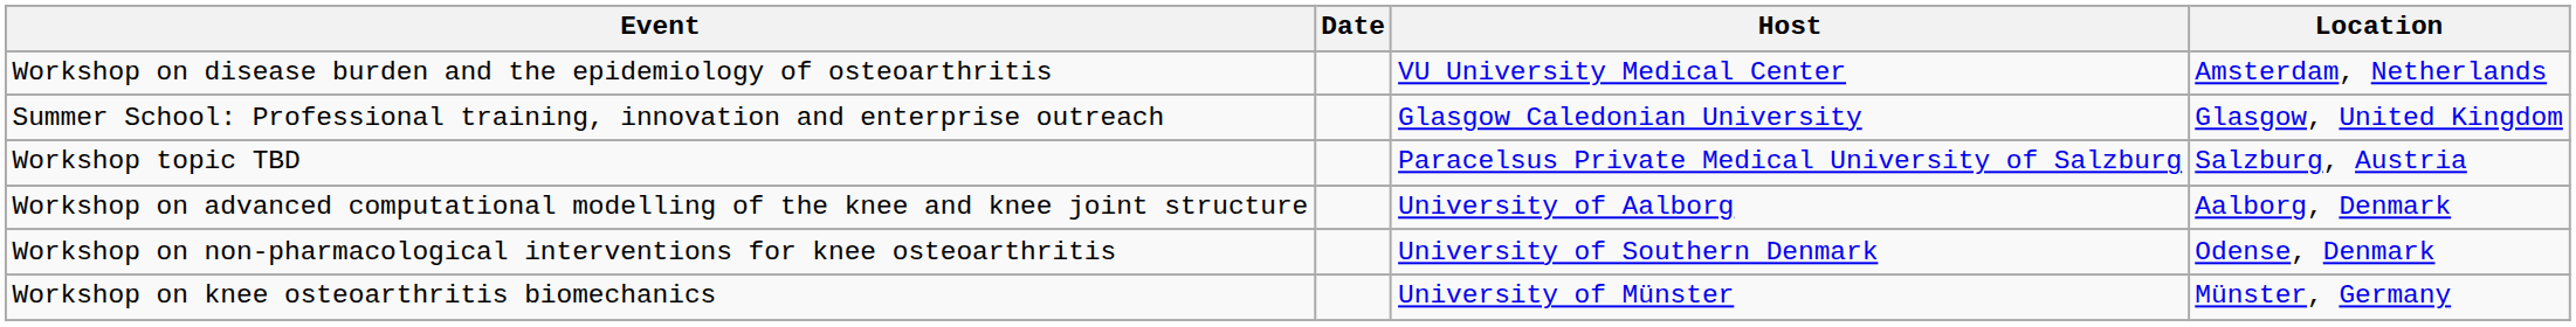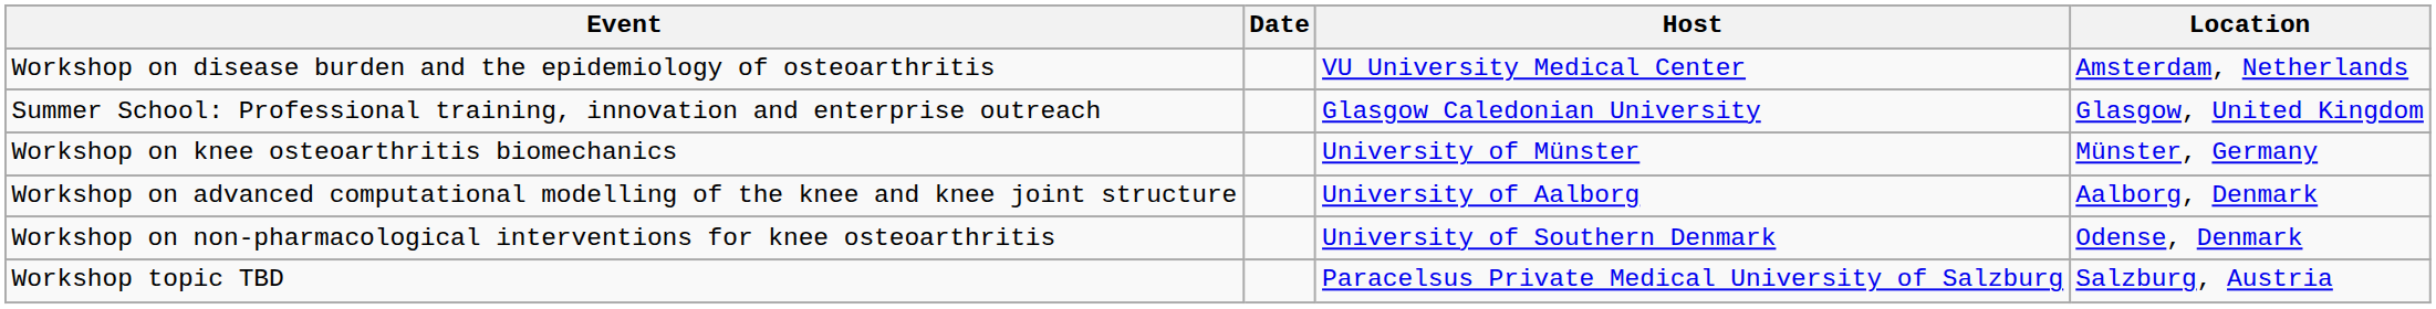rows swapped: Workshop on knee osteoarthritis biomechanics <-> Workshop topic TBD
